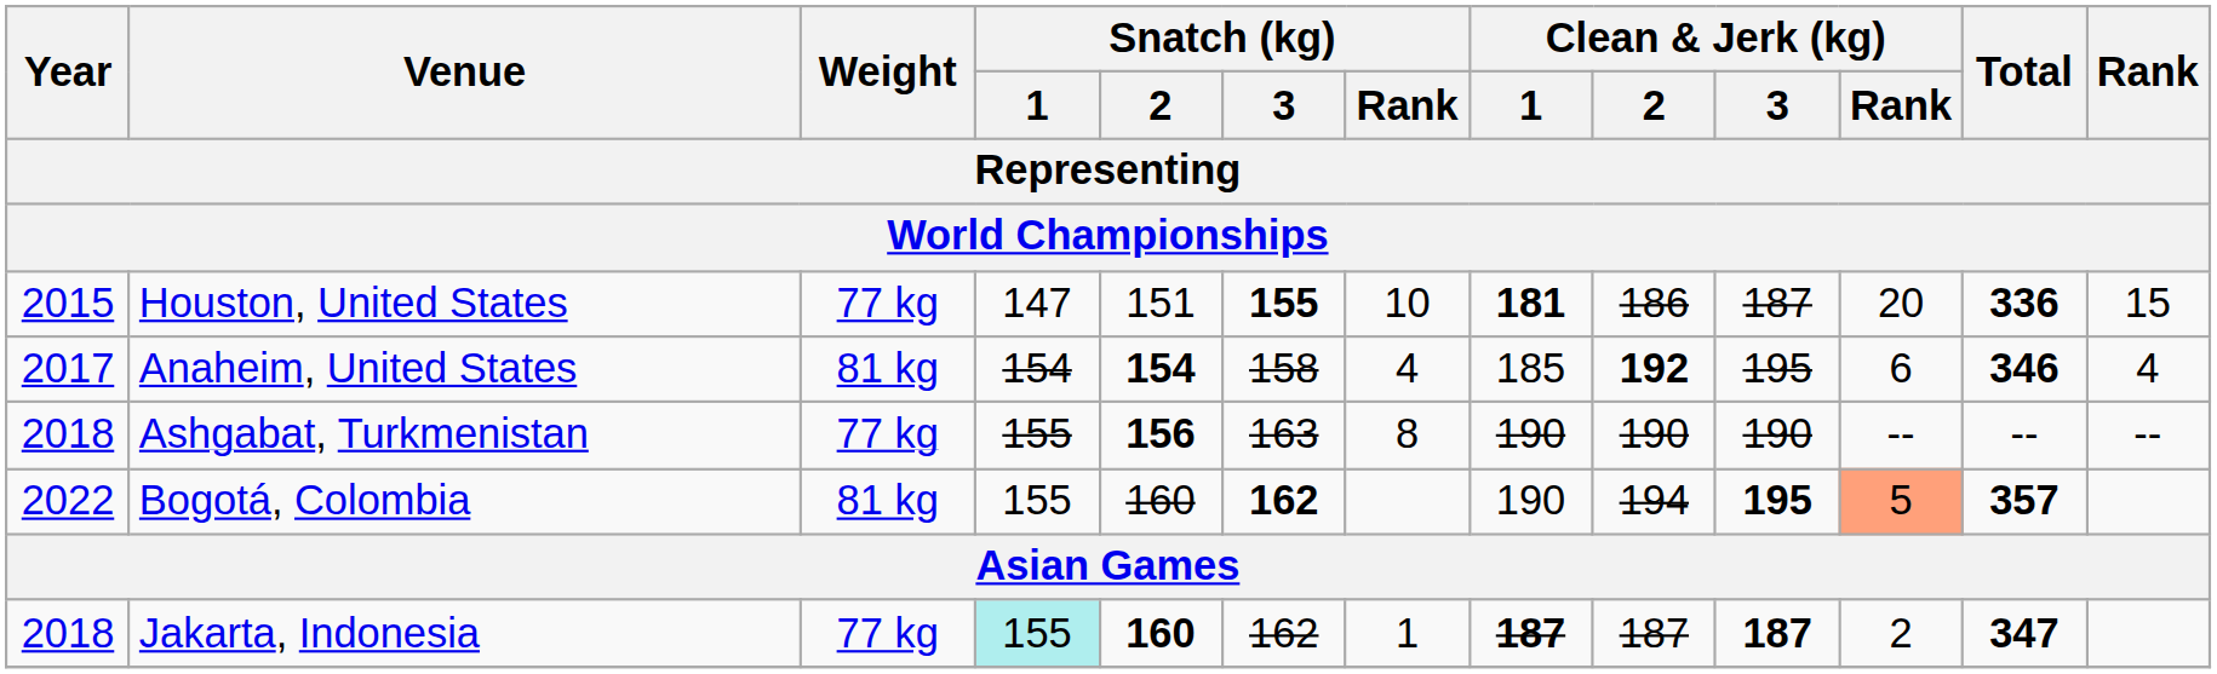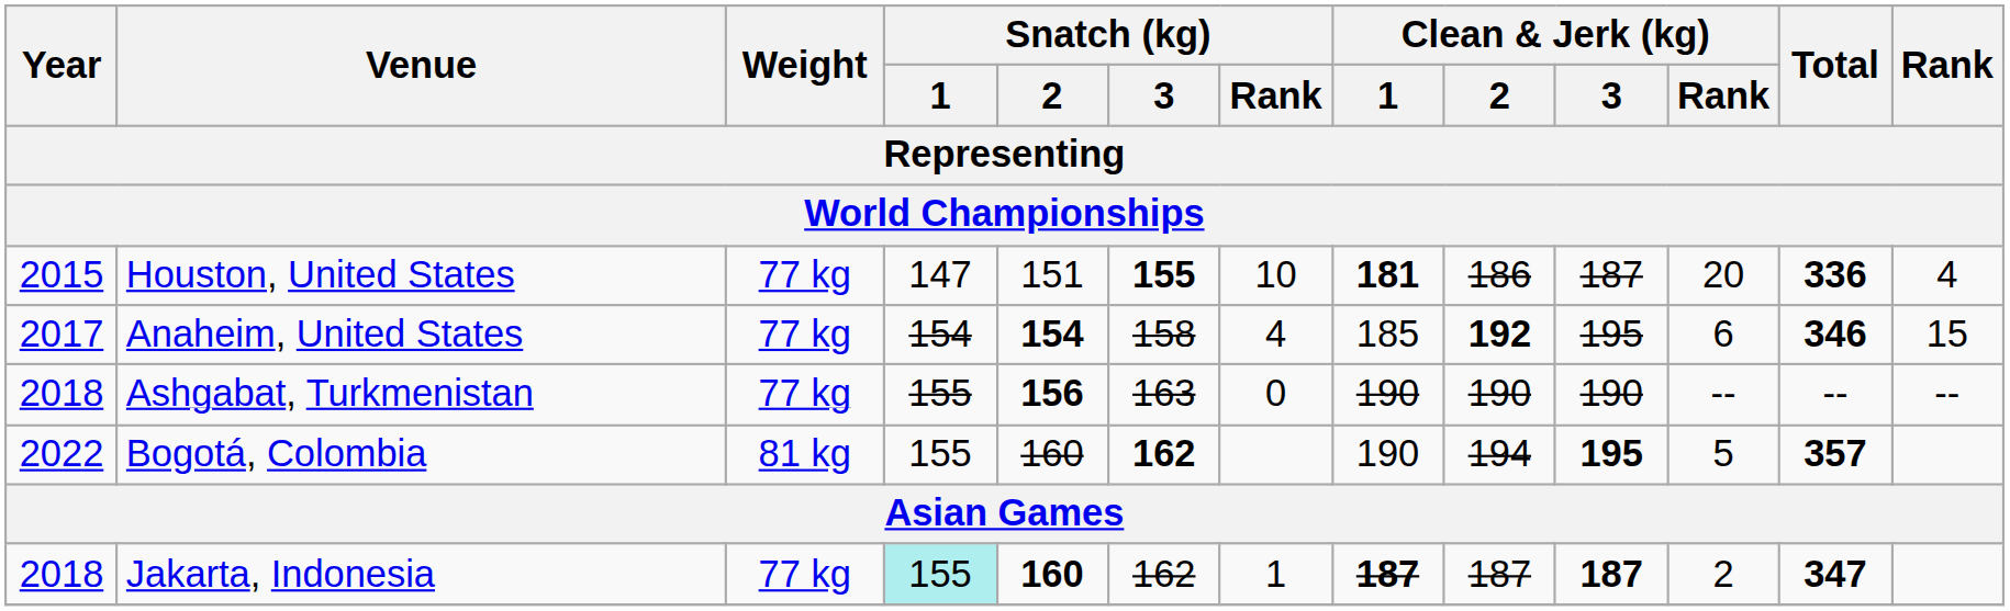Houston, United States | Rank: 15 -> 4
Anaheim, United States | Weight: 81 kg -> 77 kg
Anaheim, United States | Rank: 4 -> 15
Ashgabat, Turkmenistan | Snatch (kg) / Rank: 8 -> 0
Bogotá, Colombia | Clean & Jerk (kg) / Rank: lightsalmon background -> no background
